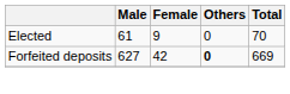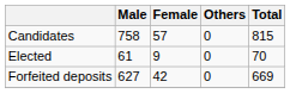+ row: Candidates | 758 | 57 | 0 | 815
Forfeited deposits | Others: bold -> normal
